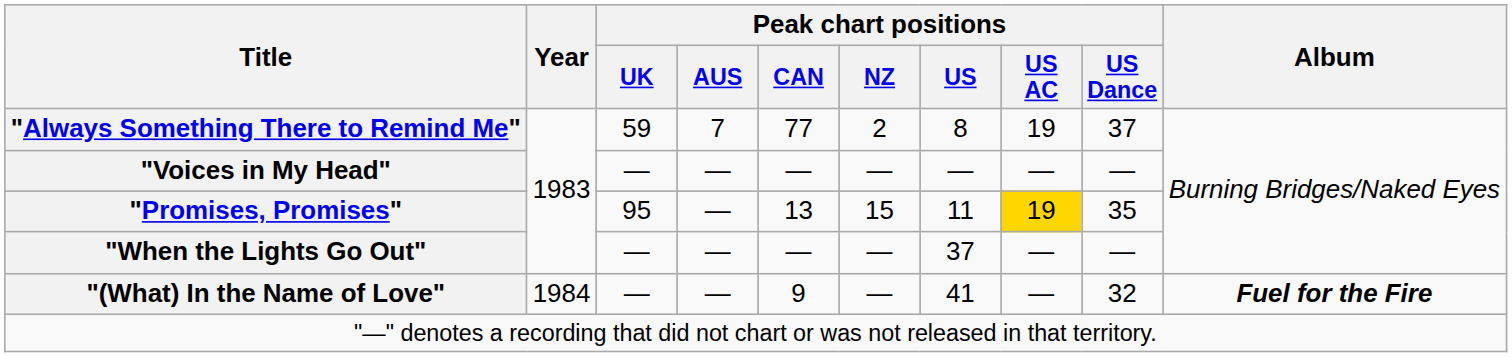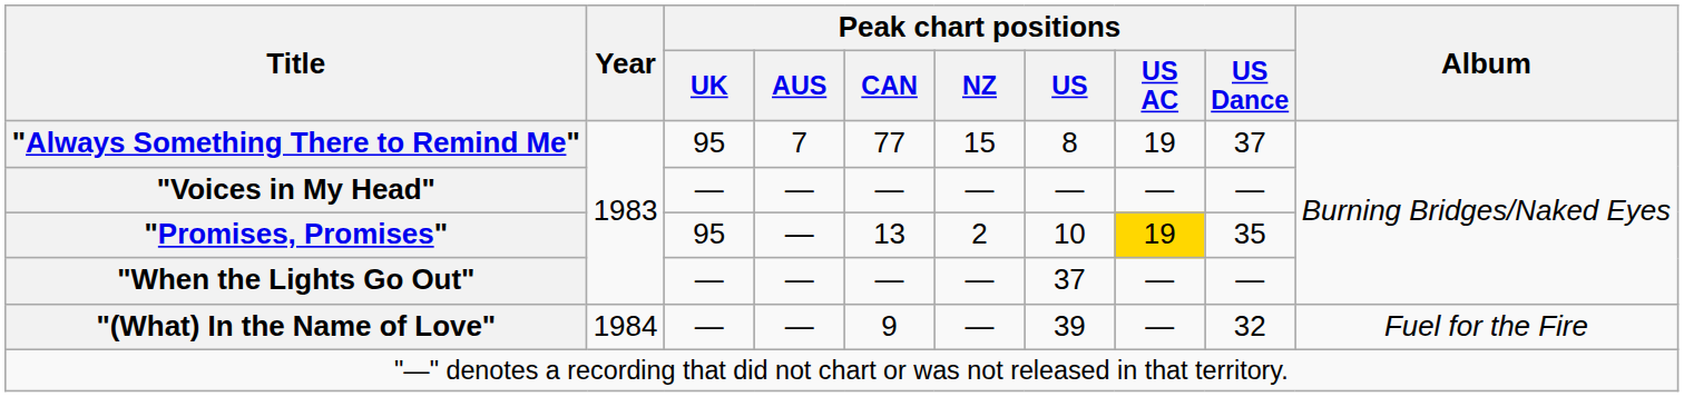"Always Something There to Remind Me" | Peak chart positions / UK: 59 -> 95
"Always Something There to Remind Me" | Peak chart positions / NZ: 2 -> 15
"Promises, Promises" | Peak chart positions / NZ: 15 -> 2
"Promises, Promises" | Peak chart positions / US: 11 -> 10
"(What) In the Name of Love" | Peak chart positions / US: 41 -> 39
"(What) In the Name of Love" | Album: bold -> normal
